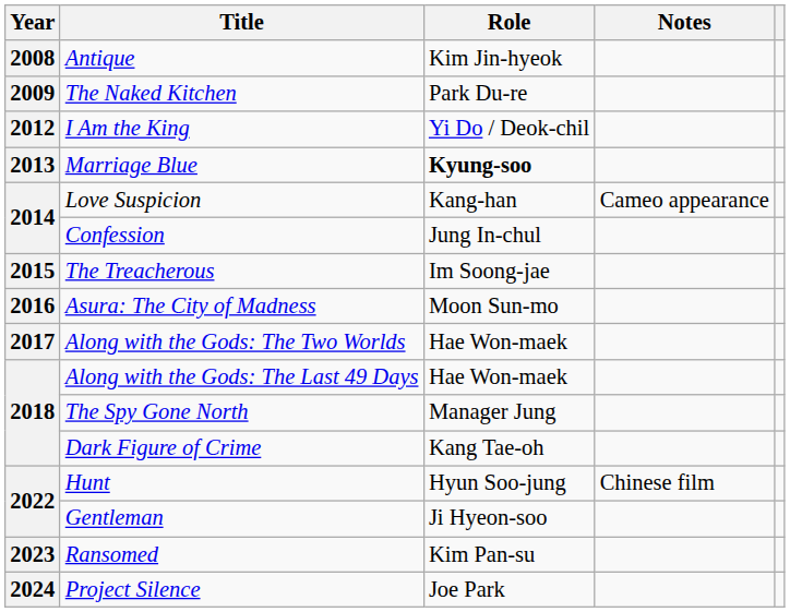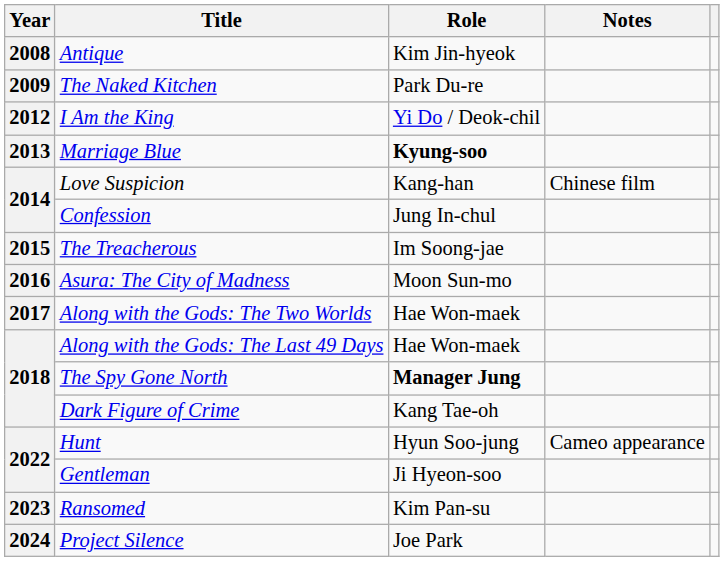Love Suspicion | Notes: Cameo appearance -> Chinese film
The Spy Gone North | Role: normal -> bold
Hunt | Notes: Chinese film -> Cameo appearance
